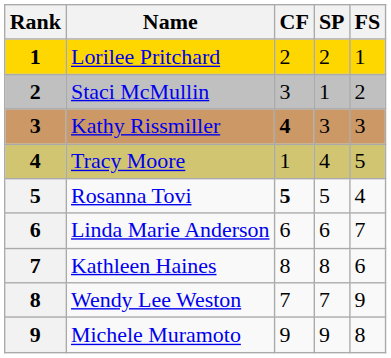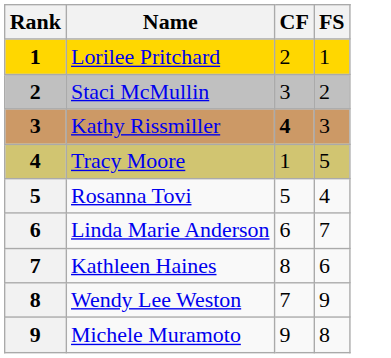- column: SP | 2 | 1 | 3 | 4 | 5 | 6 | 8 | 7 | 9
Rosanna Tovi | CF: bold -> normal
